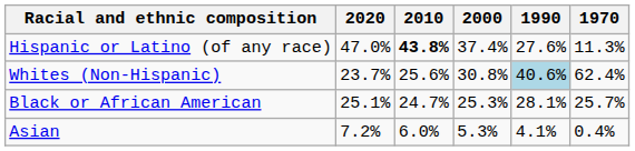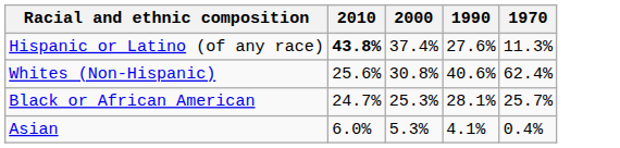- column: 2020 | 47.0% | 23.7% | 25.1% | 7.2%
Whites (Non-Hispanic) | 1990: lightblue background -> no background
